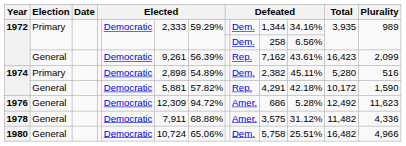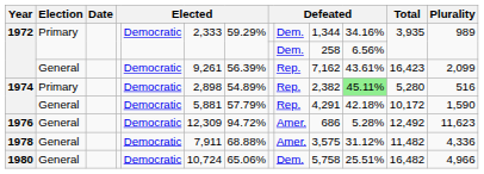1974 / Primary | column 9: Dem. -> Rep.
1974 / Primary | column 11: no background -> lightgreen background
1974 / General | column 7: 57.82% -> 57.79%
